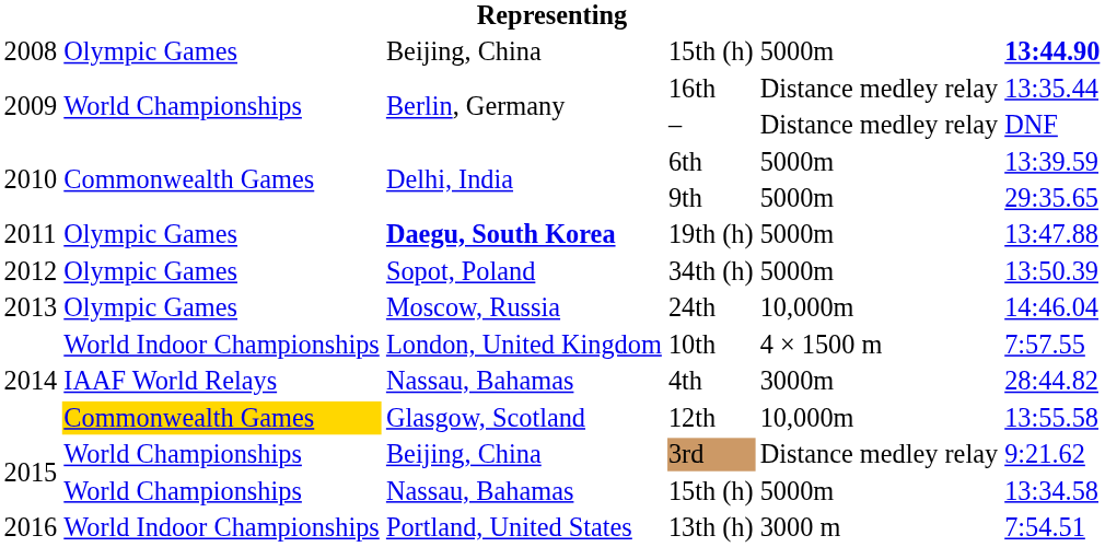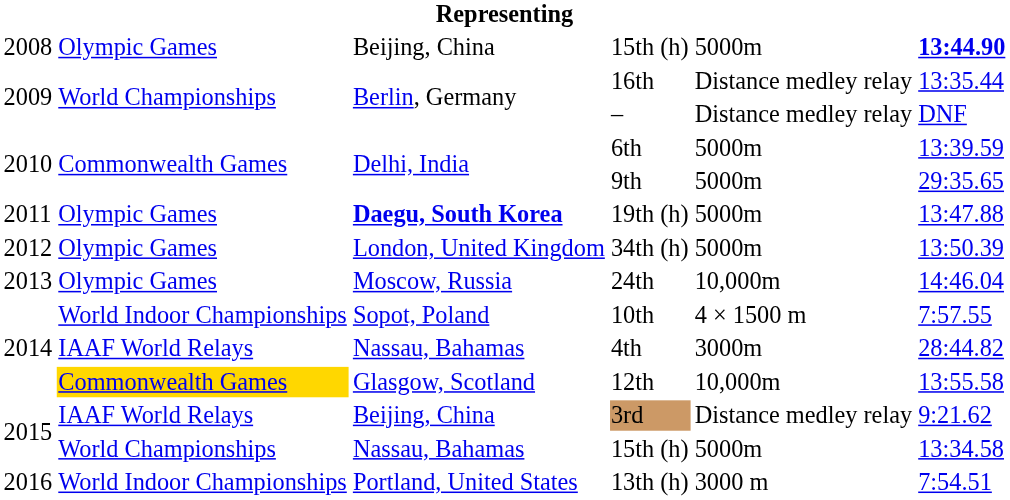34th (h) | column 3: Sopot, Poland -> London, United Kingdom
10th | column 3: London, United Kingdom -> Sopot, Poland
3rd | column 2: World Championships -> IAAF World Relays
